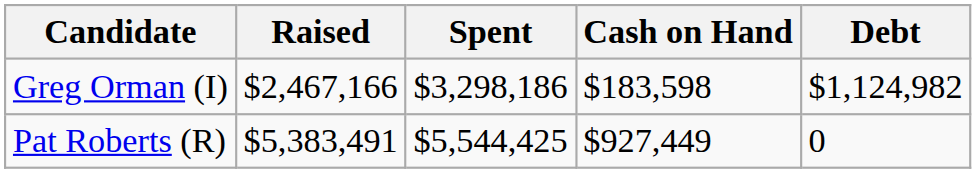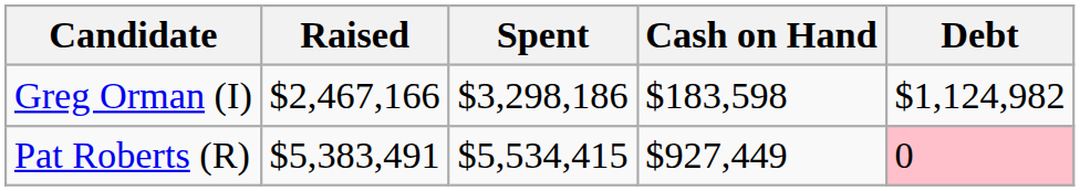Pat Roberts (R) | Spent: $5,544,425 -> $5,534,415
Pat Roberts (R) | Debt: no background -> pink background
